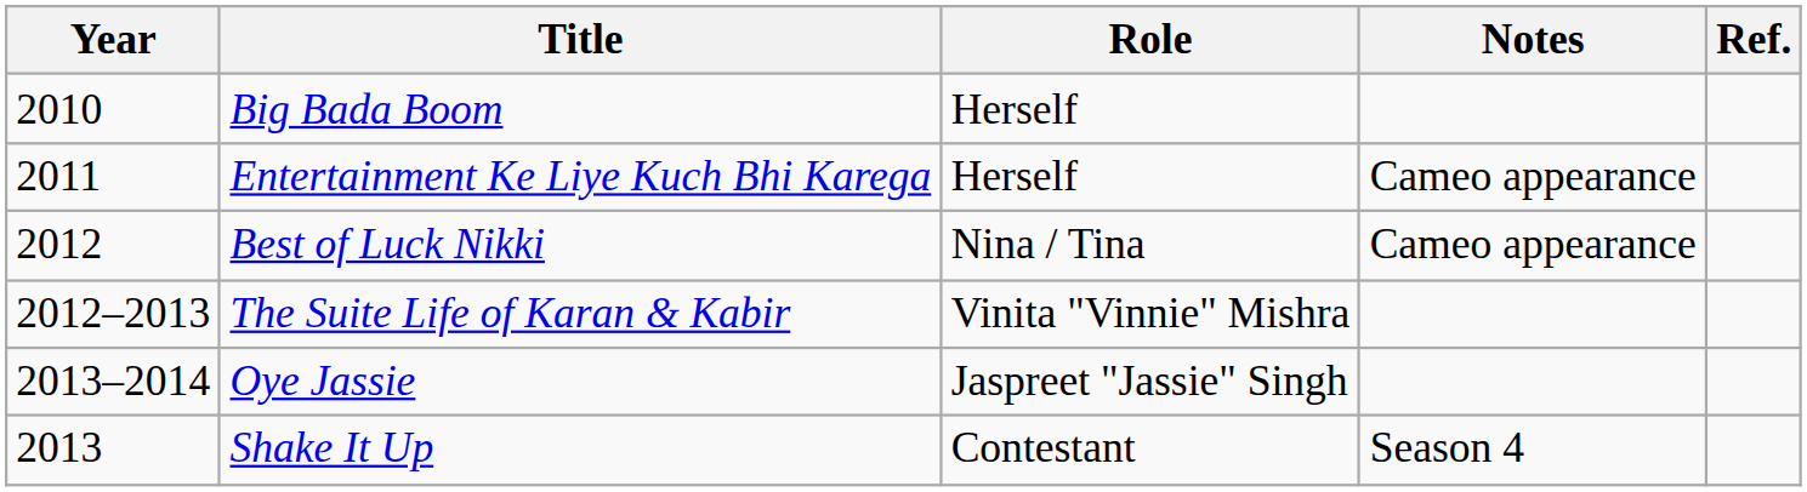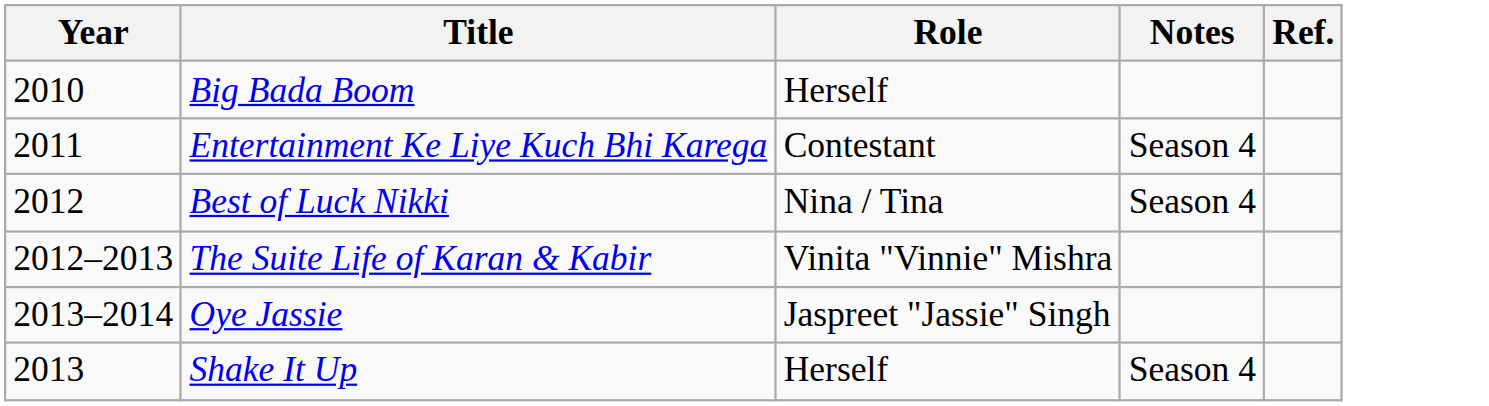Entertainment Ke Liye Kuch Bhi Karega | Role: Herself -> Contestant
Entertainment Ke Liye Kuch Bhi Karega | Notes: Cameo appearance -> Season 4
Best of Luck Nikki | Notes: Cameo appearance -> Season 4
Shake It Up | Role: Contestant -> Herself
